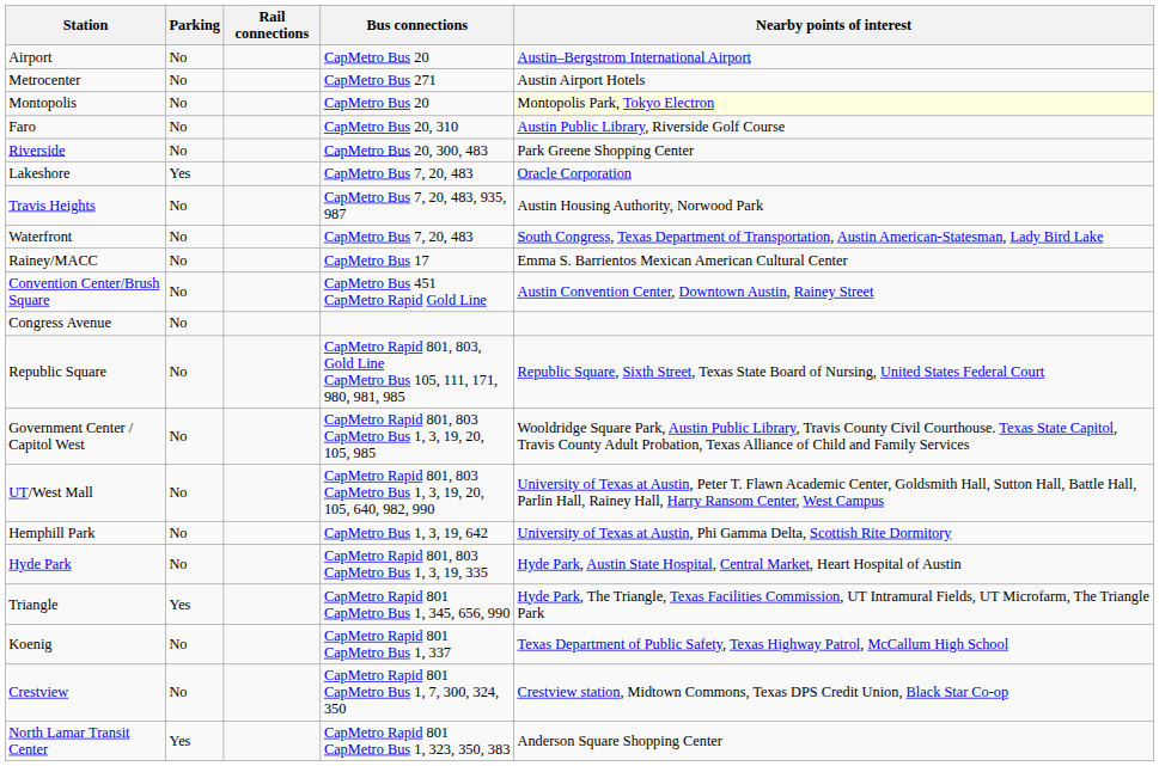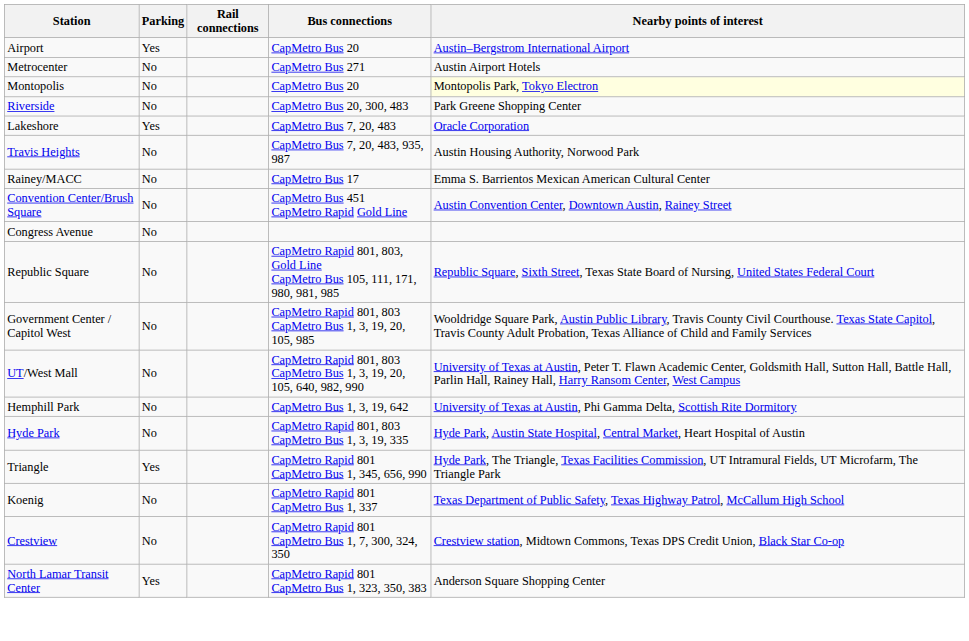Airport | Parking: No -> Yes
- row: Faro | No | CapMetro Bus 20, 310 | Austin Public Library, Riverside Golf Course
- row: Waterfront | No | CapMetro Bus 7, 20, 483 | South Congress, Texas Department of Transportation, Austin American-Statesman, Lady Bird Lake
